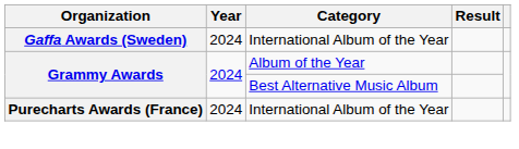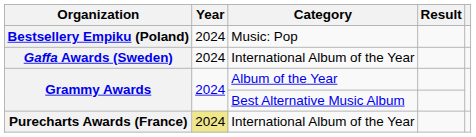+ row: Bestsellery Empiku (Poland) | 2024 | Music: Pop
Purecharts Awards (France) | Year: no background -> khaki background
